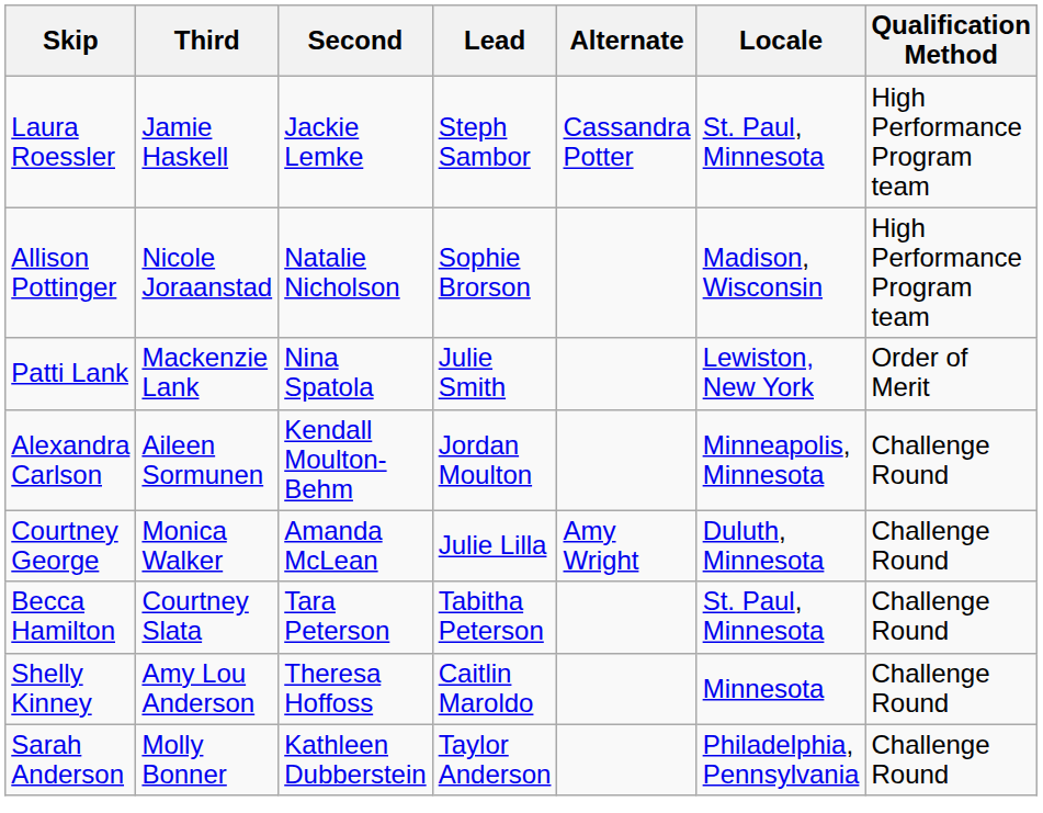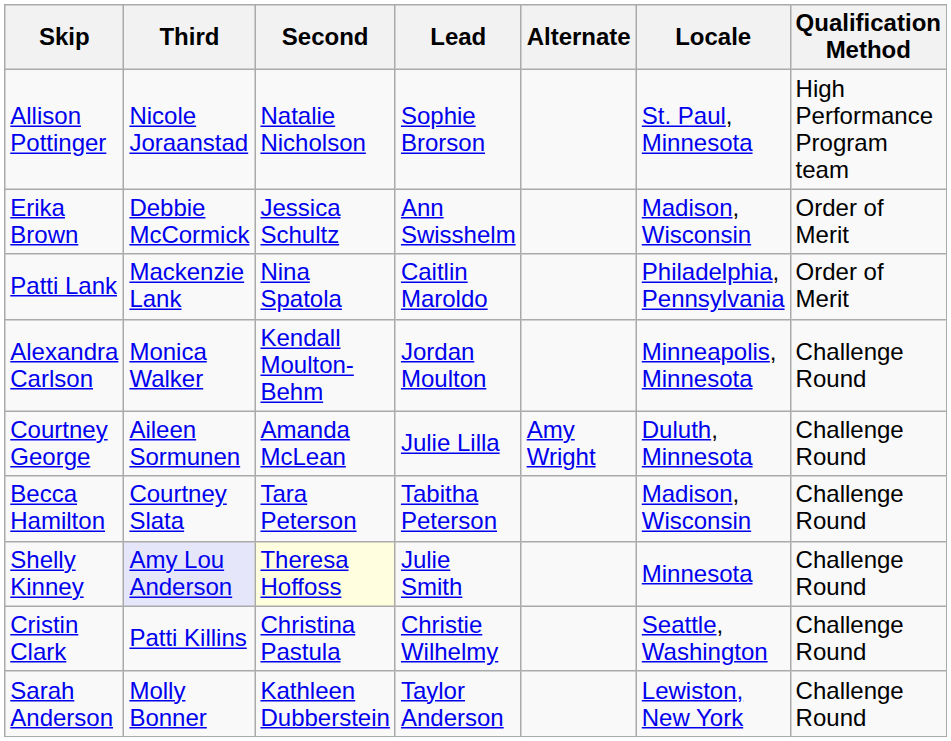- row: Laura Roessler | Jamie Haskell | Jackie Lemke | Steph Sambor | Cassandra Potter | St. Paul, Minnesota | High Performance Program team
Allison Pottinger | Locale: Madison, Wisconsin -> St. Paul, Minnesota
+ row: Erika Brown | Debbie McCormick | Jessica Schultz | Ann Swisshelm | Madison, Wisconsin | Order of Merit
Patti Lank | Lead: Julie Smith -> Caitlin Maroldo
Patti Lank | Locale: Lewiston, New York -> Philadelphia, Pennsylvania
Alexandra Carlson | Third: Aileen Sormunen -> Monica Walker
Courtney George | Third: Monica Walker -> Aileen Sormunen
Becca Hamilton | Locale: St. Paul, Minnesota -> Madison, Wisconsin
Shelly Kinney | Third: no background -> lavender background
Shelly Kinney | Second: no background -> lightyellow background
Shelly Kinney | Lead: Caitlin Maroldo -> Julie Smith
+ row: Cristin Clark | Patti Killins | Christina Pastula | Christie Wilhelmy | Seattle, Washington | Challenge Round
Sarah Anderson | Locale: Philadelphia, Pennsylvania -> Lewiston, New York
